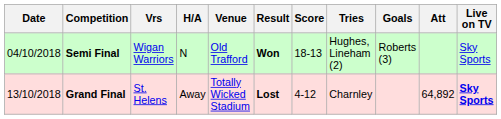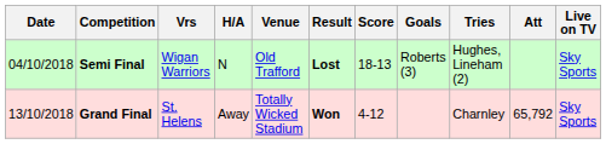columns swapped: Tries <-> Goals
Semi Final | Result: Won -> Lost
Grand Final | Result: Lost -> Won
Grand Final | Att: 64,892 -> 65,792
Grand Final | Live on TV: bold -> normal
